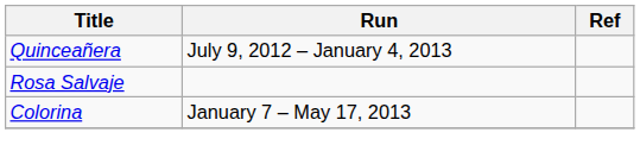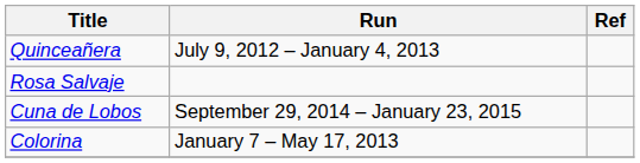+ row: Cuna de Lobos | September 29, 2014 – January 23, 2015
